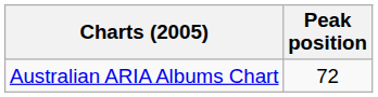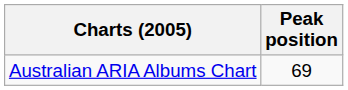Australian ARIA Albums Chart | Peak position: 72 -> 69
